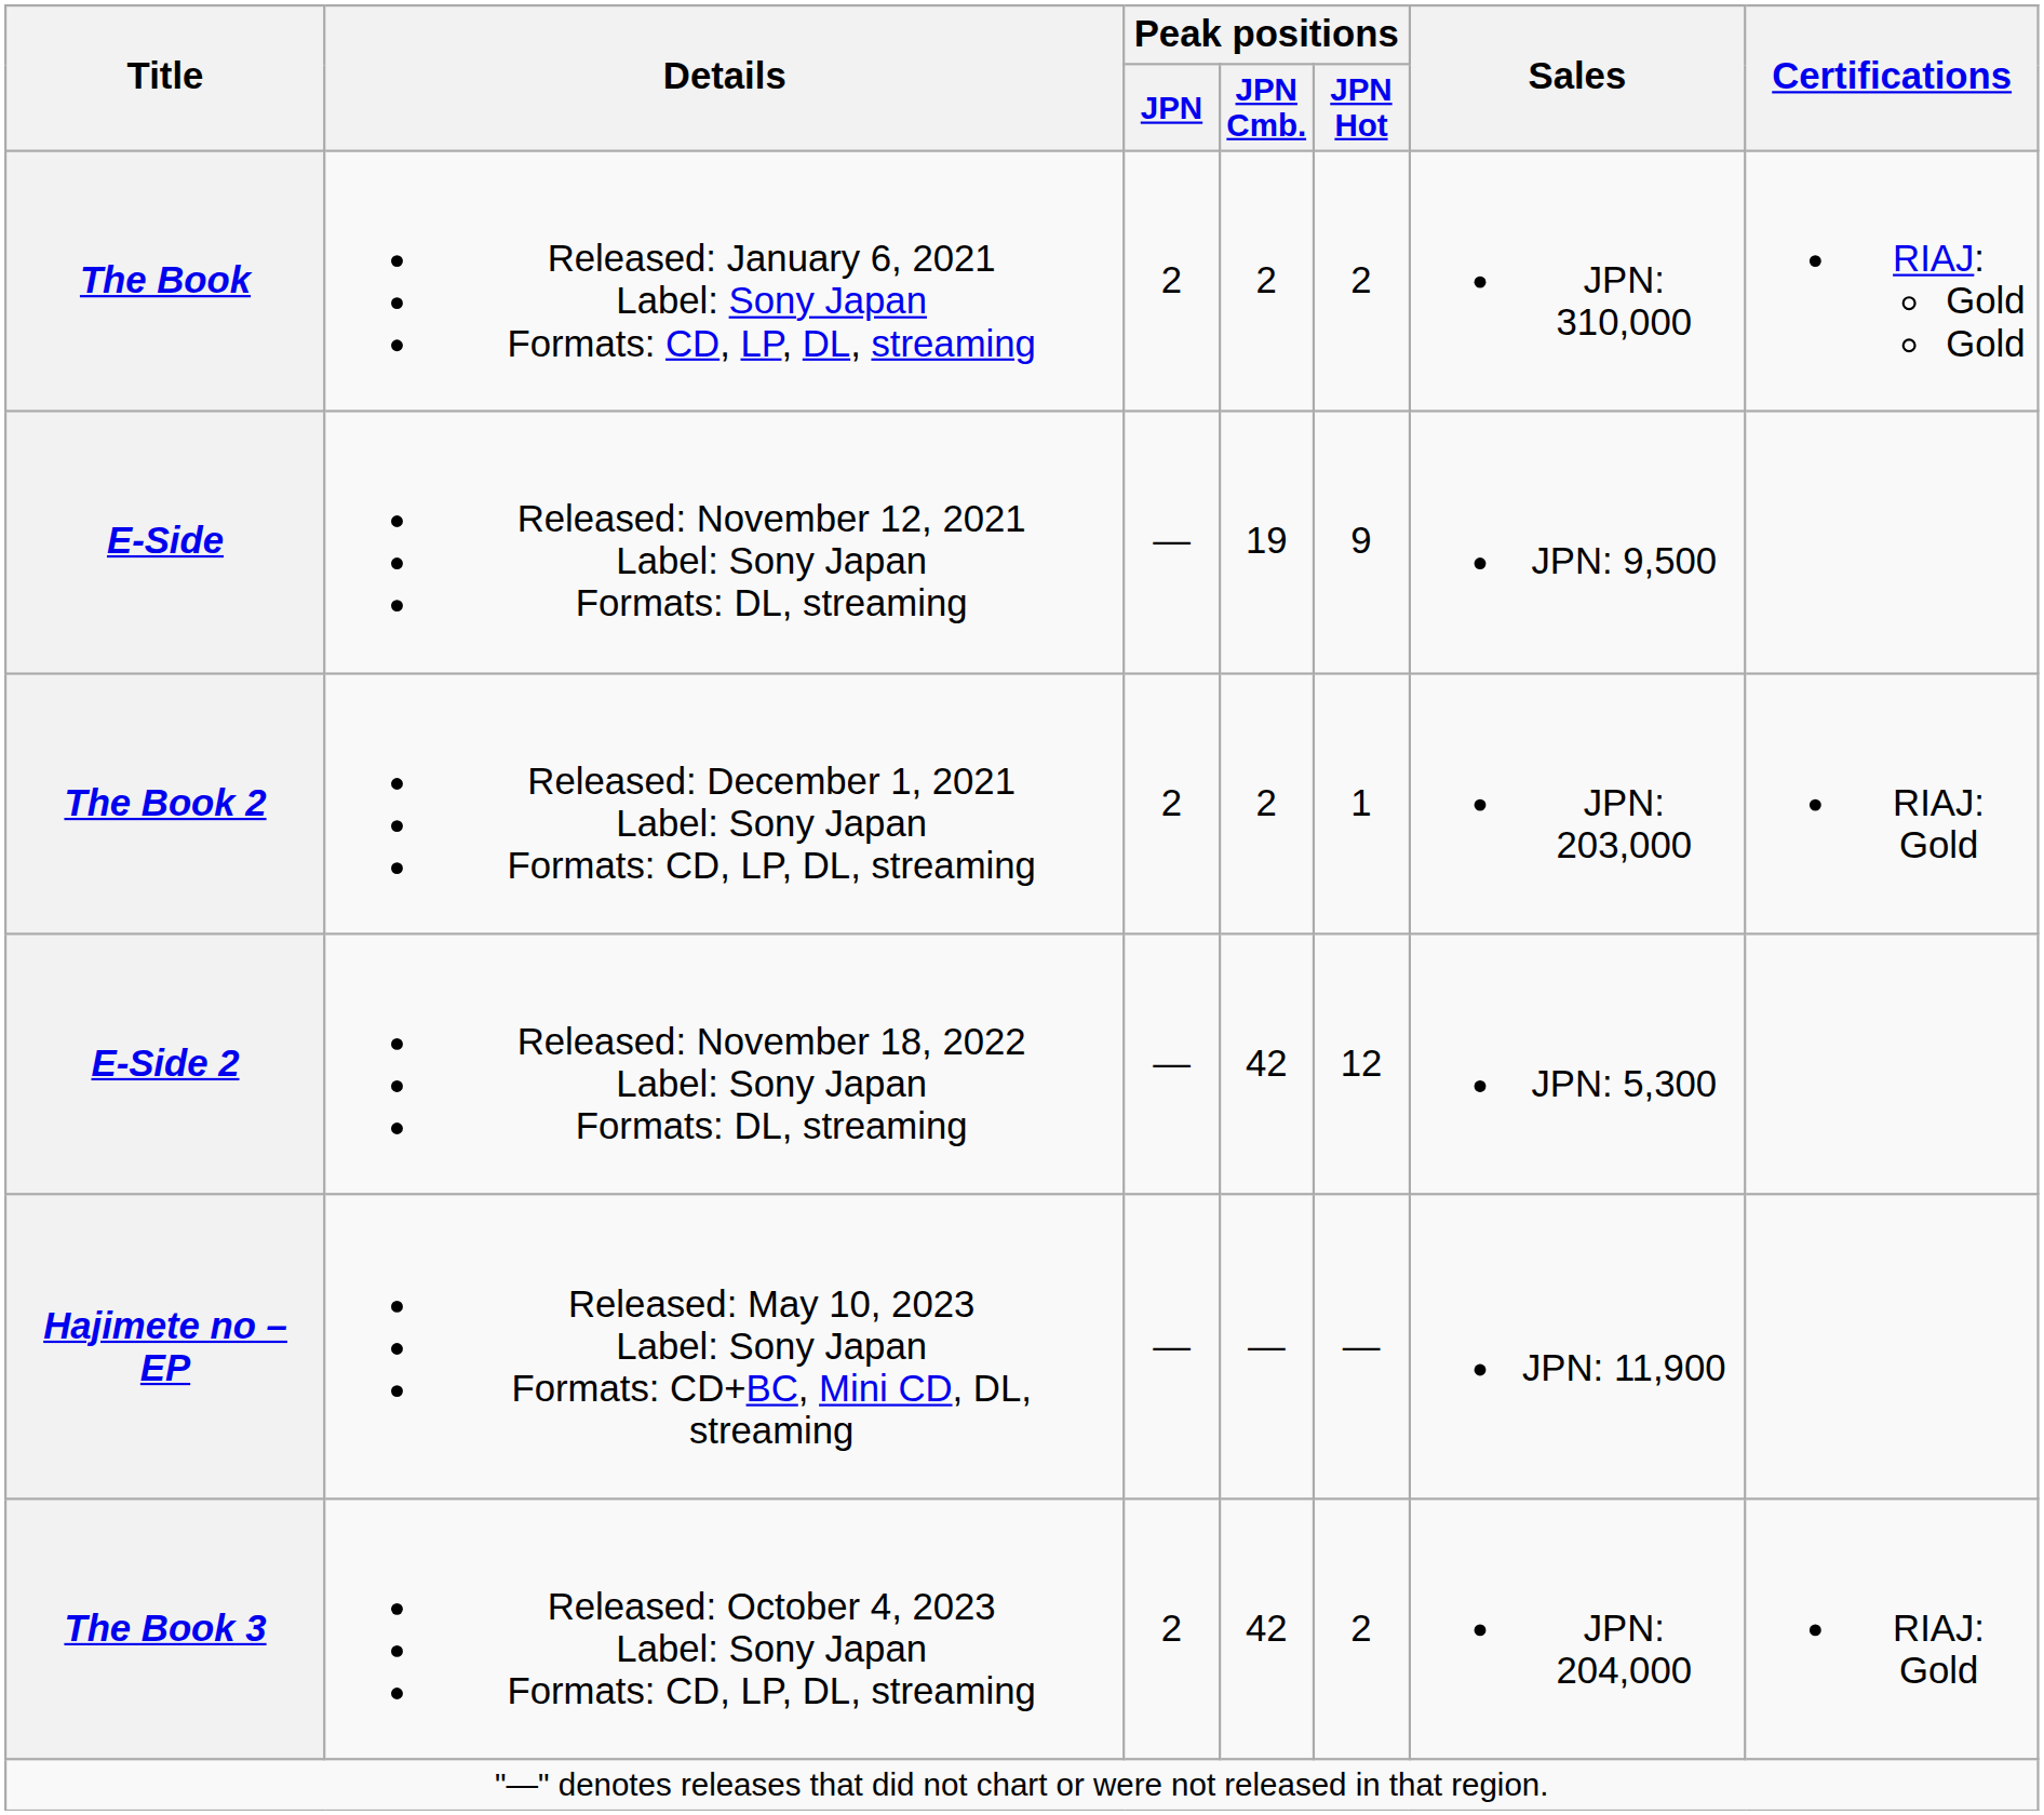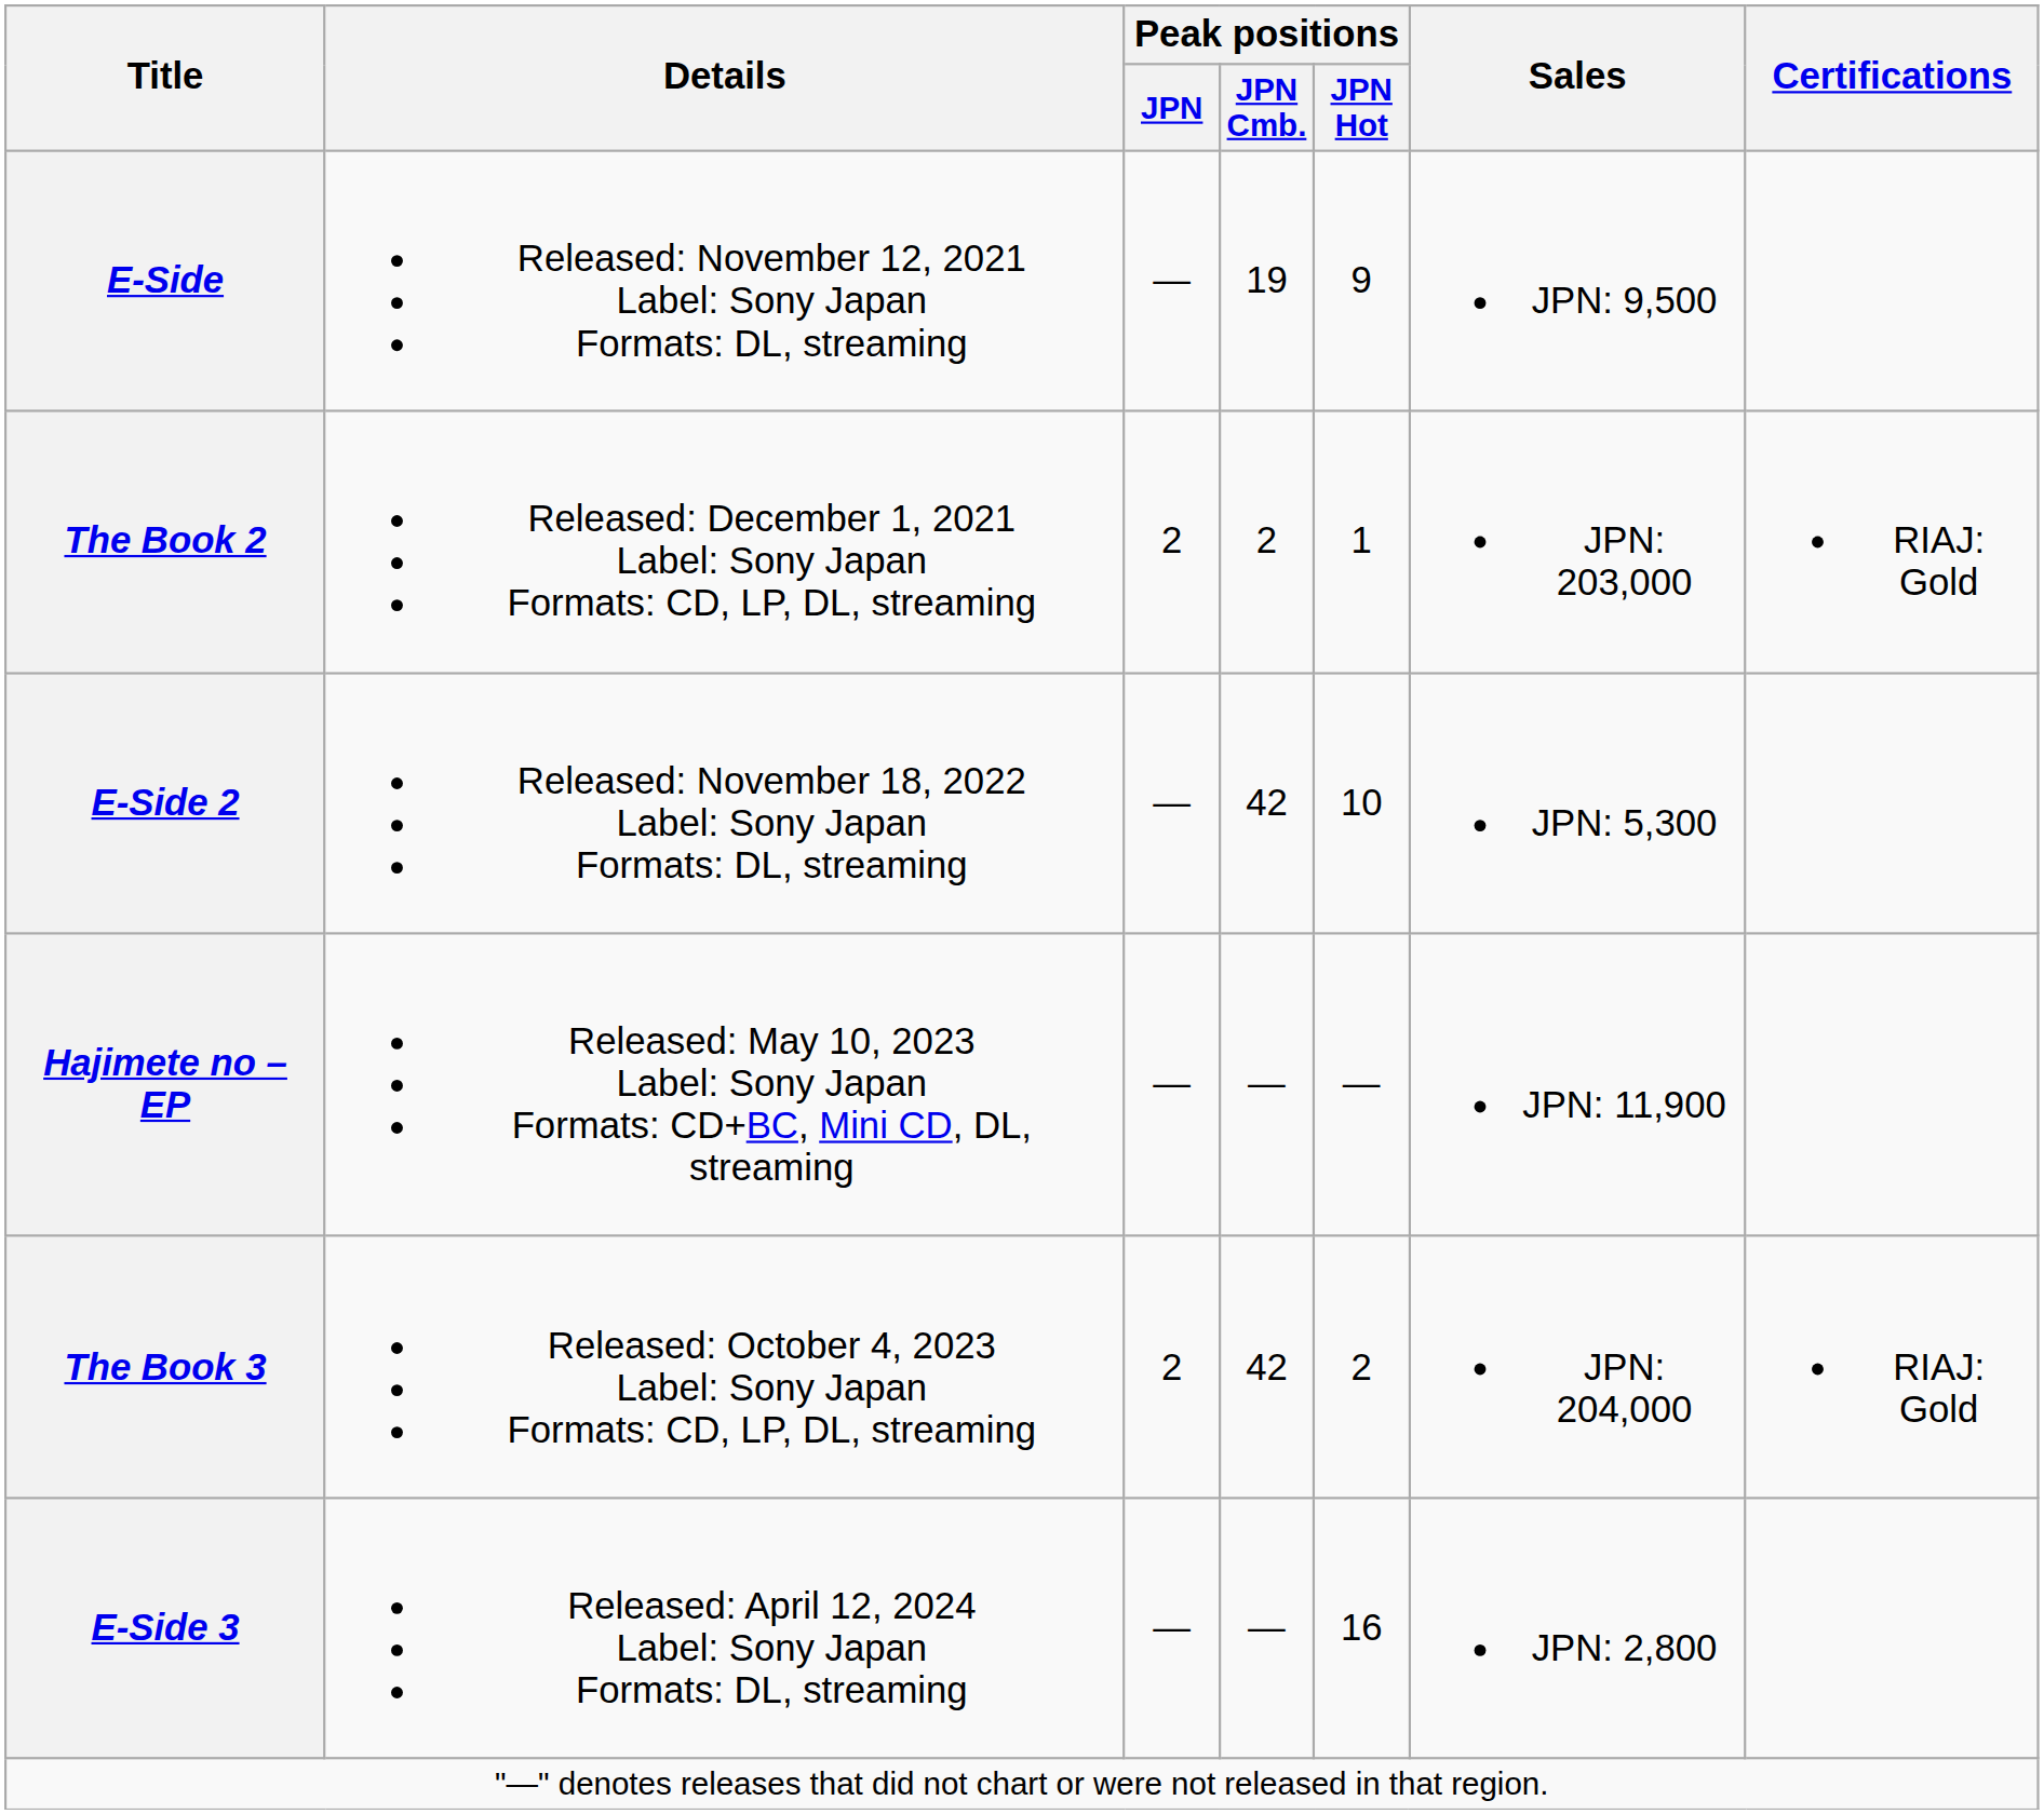- row: The Book | Released: January 6, 2021 Label: Sony Japan Formats: CD, LP, DL, streaming | 2 | 2 | 2 | JPN: 310,000 | RIAJ: Gold Gold
E-Side 2 | Peak positions / JPN Hot: 12 -> 10
+ row: E-Side 3 | Released: April 12, 2024 Label: Sony Japan Formats: DL, streaming | — | — | 16 | JPN: 2,800
